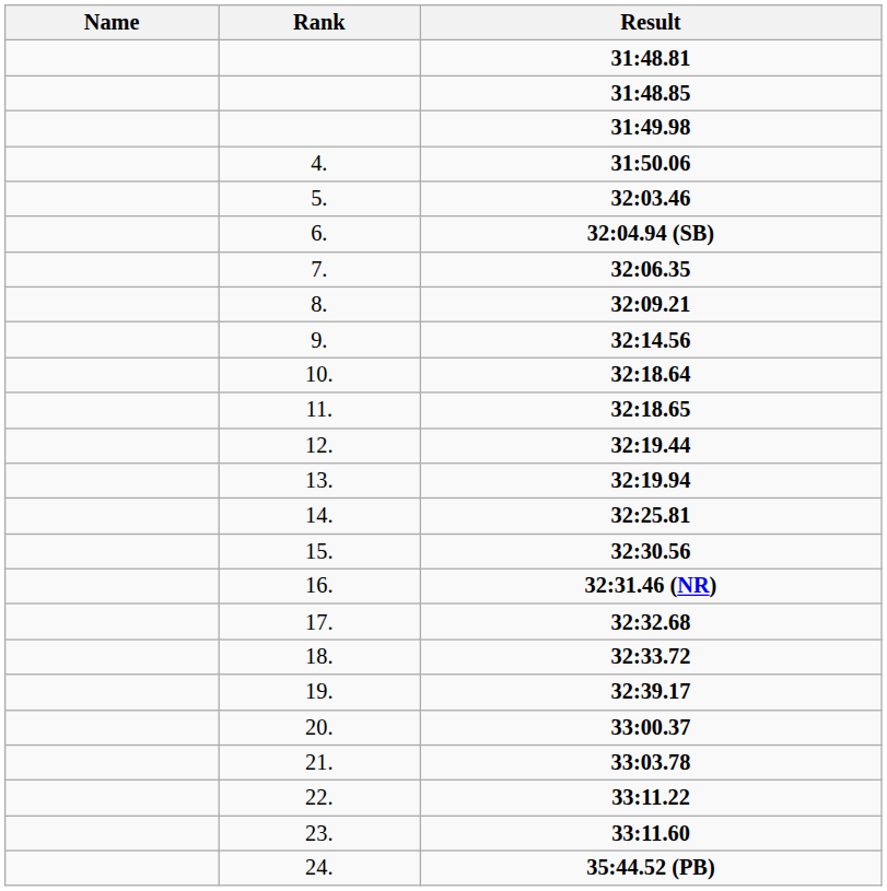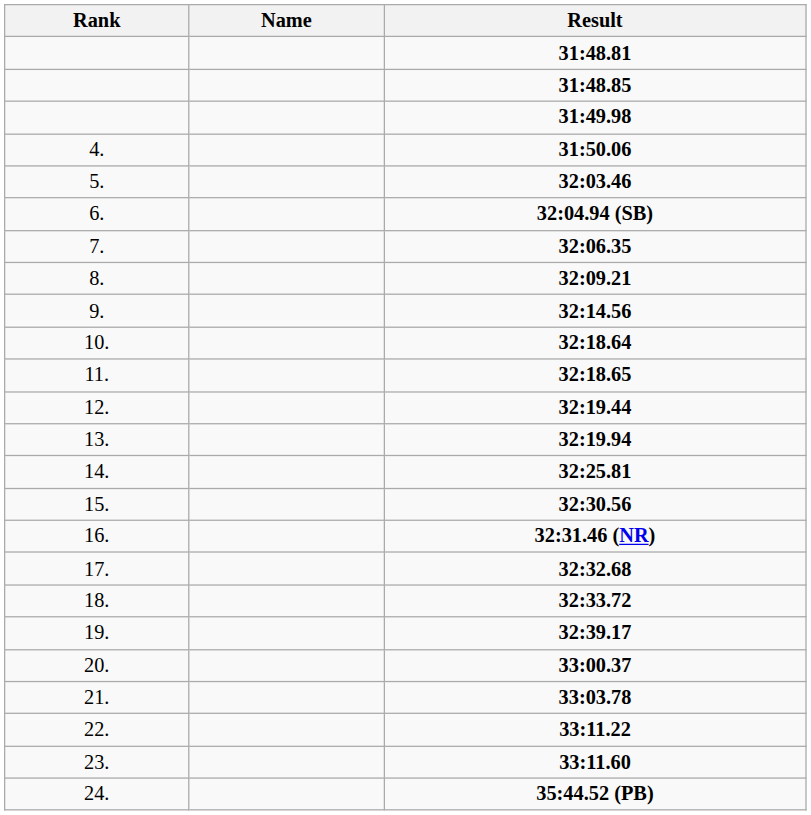columns swapped: Rank <-> Name
